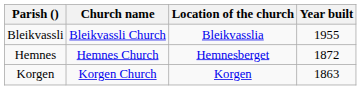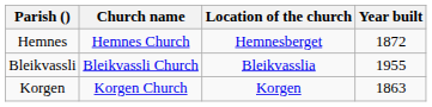rows swapped: Bleikvassli <-> Hemnes
